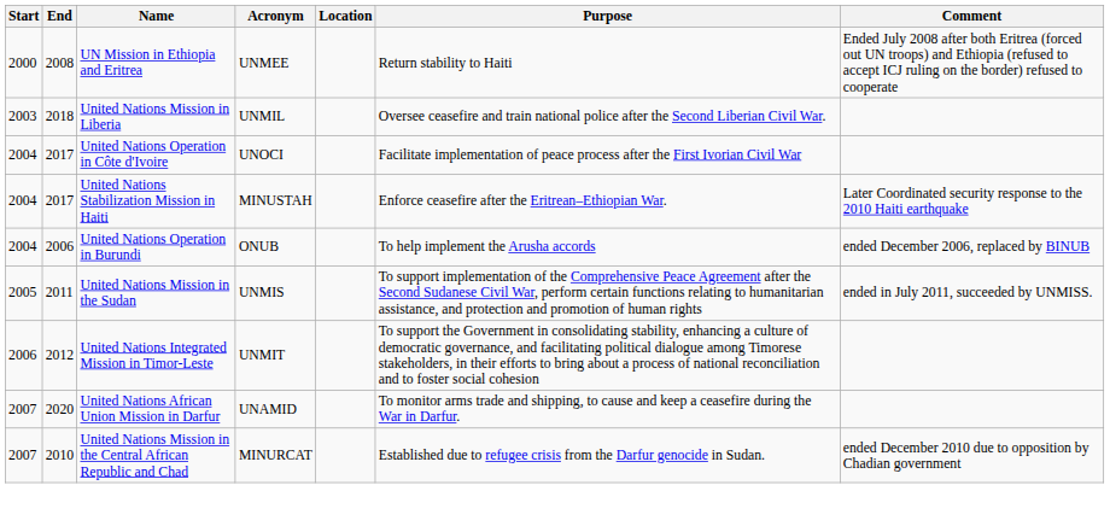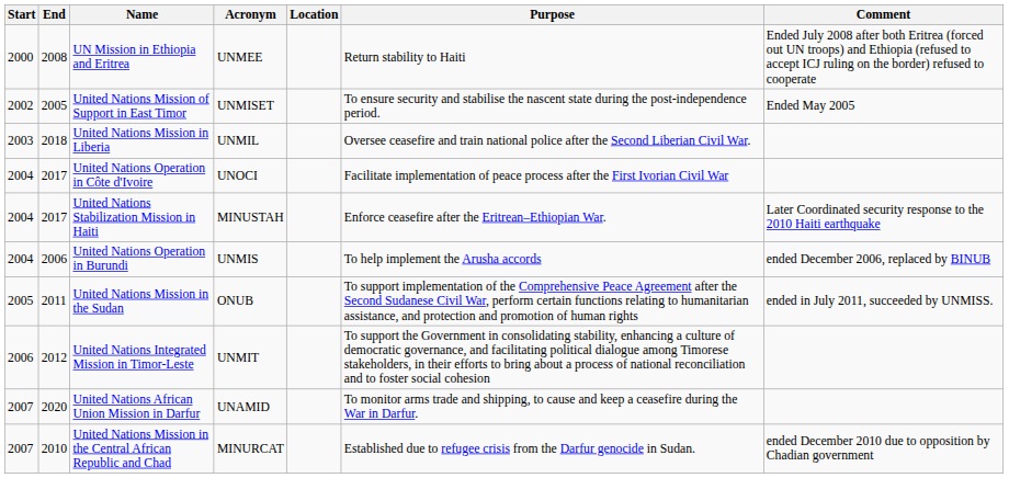+ row: 2002 | 2005 | United Nations Mission of Support in East Timor | UNMISET | To ensure security and stabilise the nascent state during the post-independence period. | Ended May 2005
United Nations Operation in Burundi | Acronym: ONUB -> UNMIS
United Nations Mission in the Sudan | Acronym: UNMIS -> ONUB
